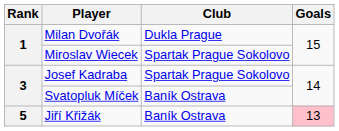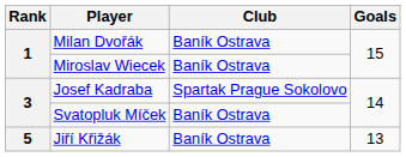Milan Dvořák | Club: Dukla Prague -> Baník Ostrava
Miroslav Wiecek | Club: Spartak Prague Sokolovo -> Baník Ostrava
Jiří Křižák | Goals: pink background -> no background
